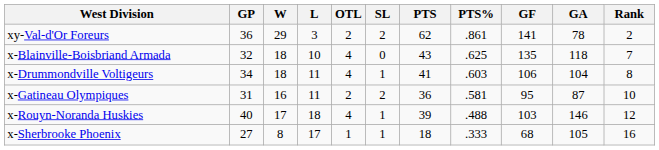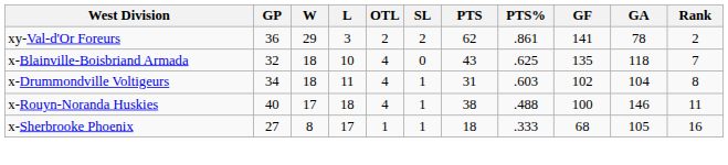x-Drummondville Voltigeurs | PTS: 41 -> 31
x-Drummondville Voltigeurs | GF: 106 -> 102
- row: x-Gatineau Olympiques | 31 | 16 | 11 | 2 | 2 | 36 | .581 | 95 | 87 | 10
x-Rouyn-Noranda Huskies | PTS: 39 -> 38
x-Rouyn-Noranda Huskies | GF: 103 -> 100
x-Rouyn-Noranda Huskies | Rank: 12 -> 11
